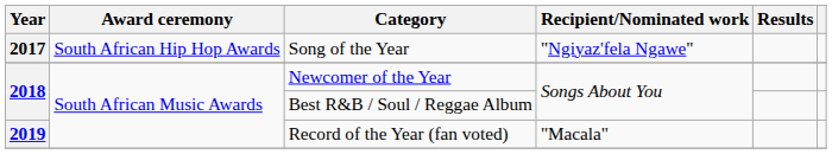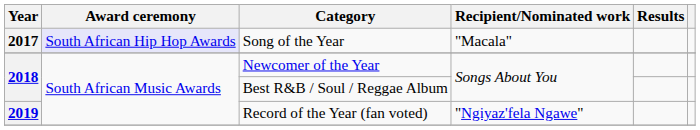Song of the Year | Award ceremony: no background -> lavender background
Song of the Year | Recipient/Nominated work: "Ngiyaz'fela Ngawe" -> "Macala"
Record of the Year (fan voted) | Recipient/Nominated work: "Macala" -> "Ngiyaz'fela Ngawe"
